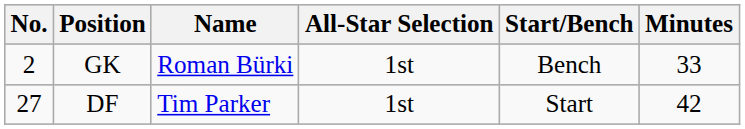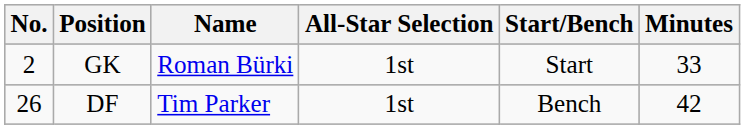GK | Start/Bench: Bench -> Start
DF | No.: 27 -> 26
DF | Start/Bench: Start -> Bench
